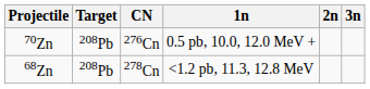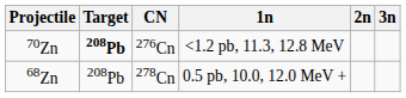70Zn | Target: normal -> bold
70Zn | 1n: 0.5 pb, 10.0, 12.0 MeV + -> <1.2 pb, 11.3, 12.8 MeV
68Zn | 1n: <1.2 pb, 11.3, 12.8 MeV -> 0.5 pb, 10.0, 12.0 MeV +
